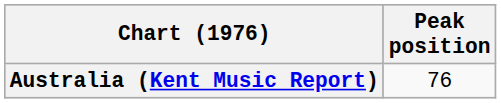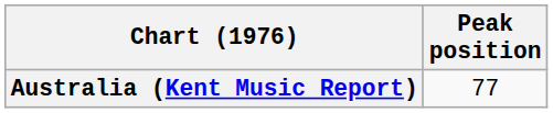Australia (Kent Music Report) | Peak position: 76 -> 77
